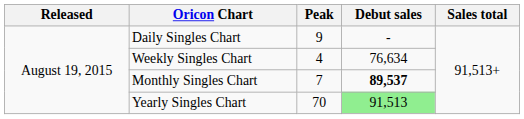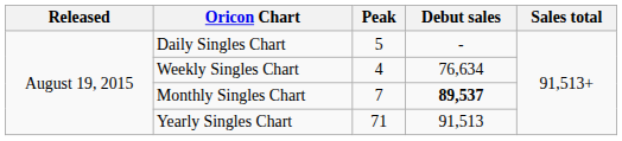Daily Singles Chart | Peak: 9 -> 5
Yearly Singles Chart | Peak: 70 -> 71
Yearly Singles Chart | Debut sales: lightgreen background -> no background
